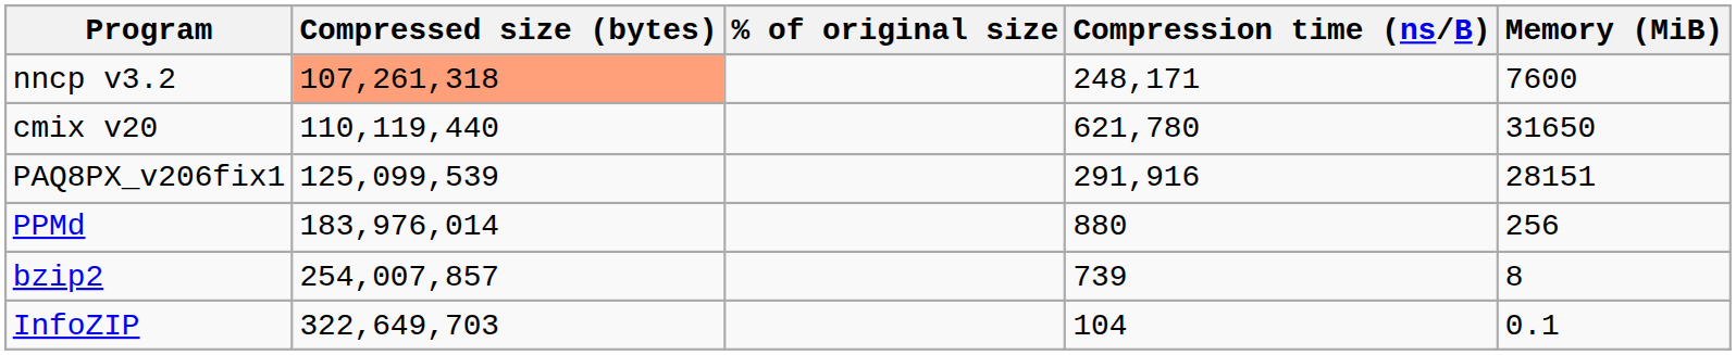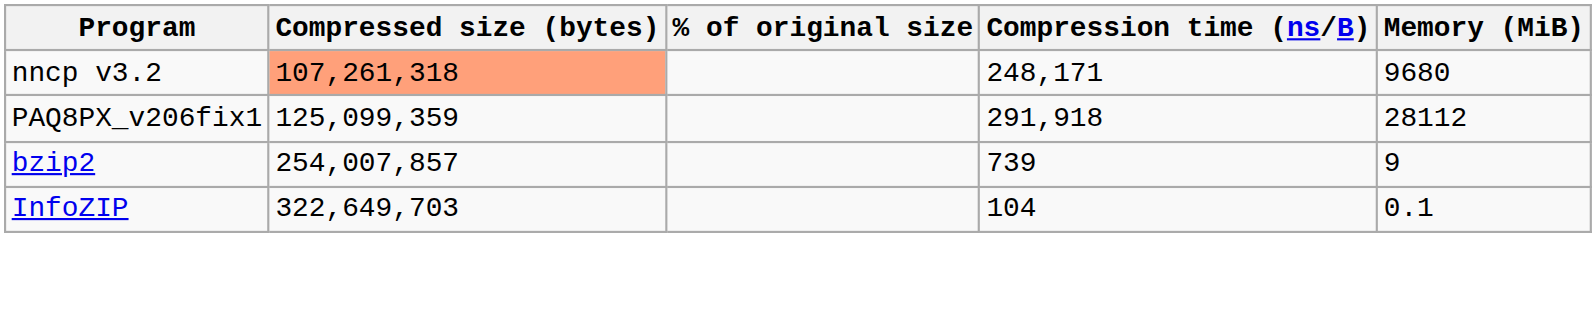nncp v3.2 | Memory (MiB): 7600 -> 9680
- row: cmix v20 | 110,119,440 | 621,780 | 31650
PAQ8PX_v206fix1 | Compressed size (bytes): 125,099,539 -> 125,099,359
PAQ8PX_v206fix1 | Compression time (ns/B): 291,916 -> 291,918
PAQ8PX_v206fix1 | Memory (MiB): 28151 -> 28112
- row: PPMd | 183,976,014 | 880 | 256
bzip2 | Memory (MiB): 8 -> 9
